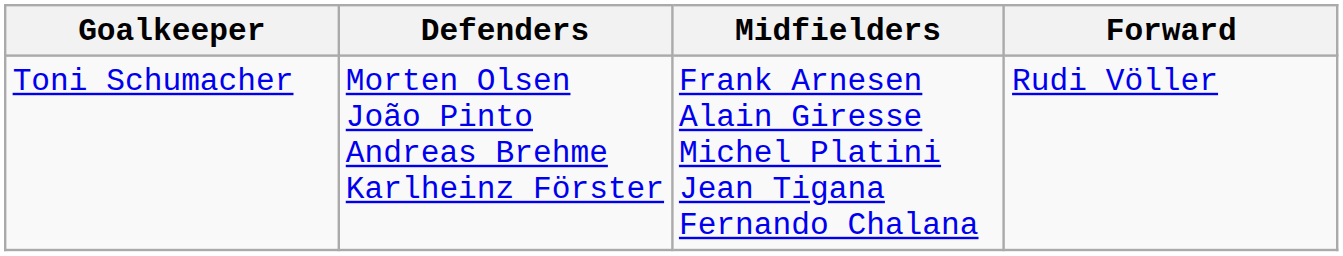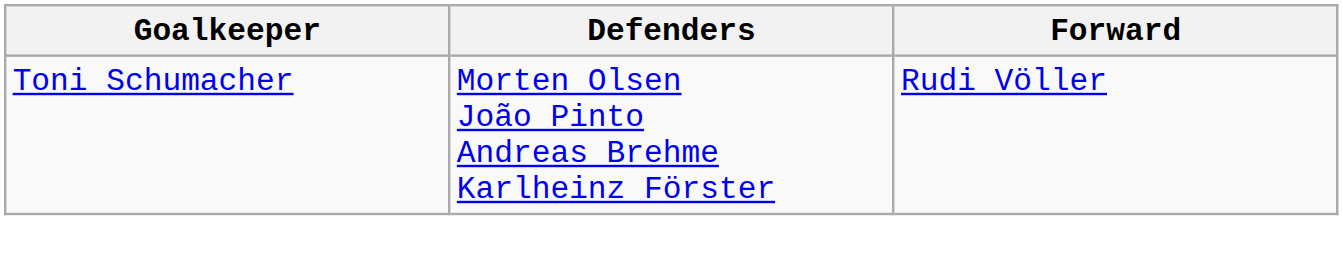- column: Midfielders | Frank Arnesen Alain Giresse Michel Platini Jean Tigana Fernando Chalana
